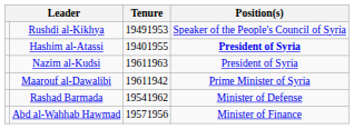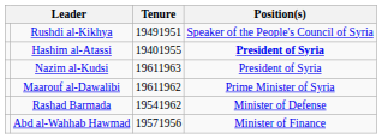Rushdi al-Kikhya | Tenure: 19491953 -> 19491951
Maarouf al-Dawalibi | Tenure: 19611942 -> 19611962
